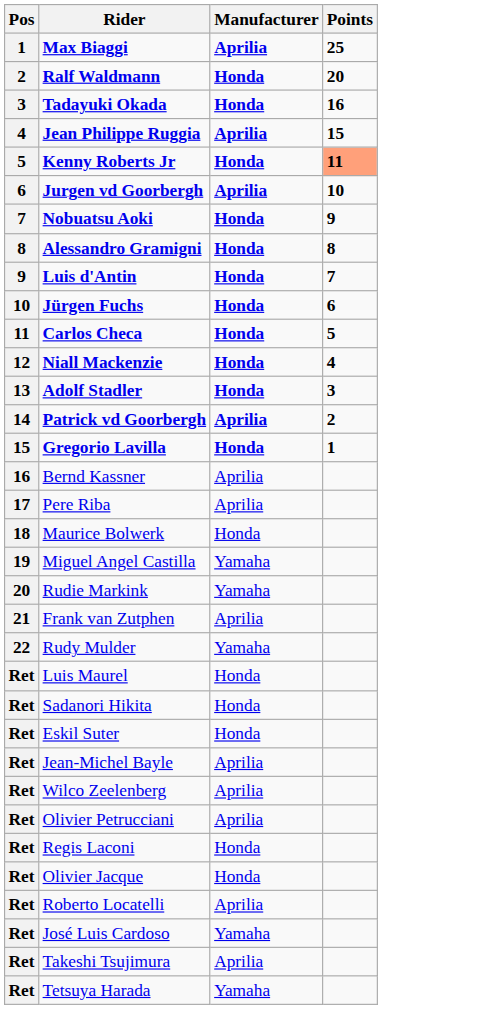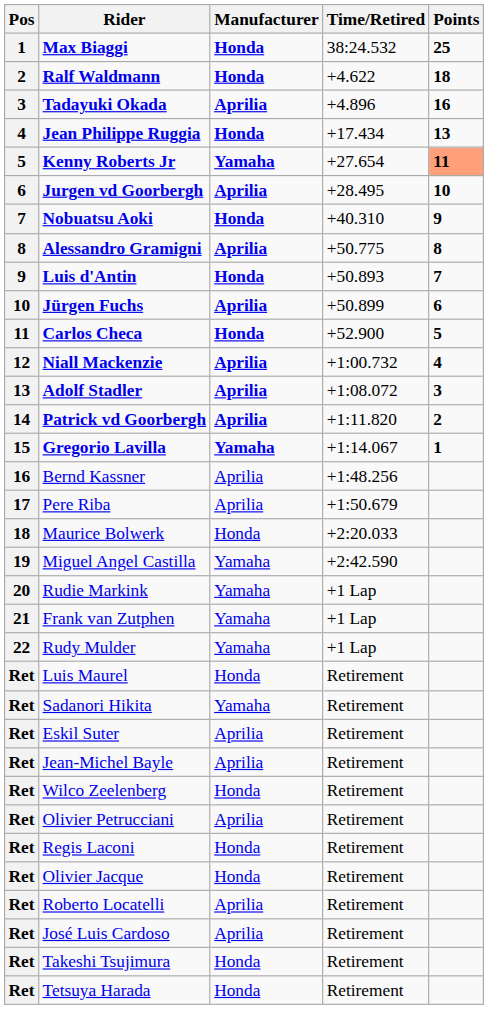+ column: Time/Retired | 38:24.532 | +4.622 | +4.896 | +17.434 | +27.654 | +28.495 | +40.310 | +50.775 | +50.893 | +50.899 | +52.900 | +1:00.732 | +1:08.072 | +1:11.820 | +1:14.067 | +1:48.256 | +1:50.679 | +2:20.033 | +2:42.590 | +1 Lap | +1 Lap | +1 Lap | Retirement | Retirement | Retirement | Retirement | Retirement | Retirement | Retirement | Retirement | Retirement | Retirement | Retirement | Retirement
Max Biaggi | Manufacturer: Aprilia -> Honda
Ralf Waldmann | Points: 20 -> 18
Tadayuki Okada | Manufacturer: Honda -> Aprilia
Jean Philippe Ruggia | Manufacturer: Aprilia -> Honda
Jean Philippe Ruggia | Points: 15 -> 13
Kenny Roberts Jr | Manufacturer: Honda -> Yamaha
Alessandro Gramigni | Manufacturer: Honda -> Aprilia
Jürgen Fuchs | Manufacturer: Honda -> Aprilia
Niall Mackenzie | Manufacturer: Honda -> Aprilia
Adolf Stadler | Manufacturer: Honda -> Aprilia
Gregorio Lavilla | Manufacturer: Honda -> Yamaha
Frank van Zutphen | Manufacturer: Aprilia -> Yamaha
Sadanori Hikita | Manufacturer: Honda -> Yamaha
Eskil Suter | Manufacturer: Honda -> Aprilia
Wilco Zeelenberg | Manufacturer: Aprilia -> Honda
José Luis Cardoso | Manufacturer: Yamaha -> Aprilia
Takeshi Tsujimura | Manufacturer: Aprilia -> Honda
Tetsuya Harada | Manufacturer: Yamaha -> Honda
